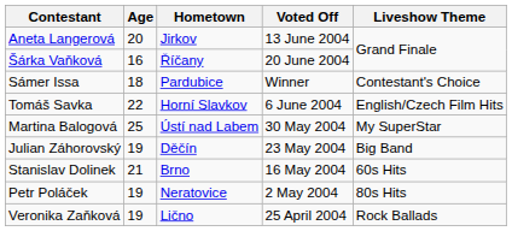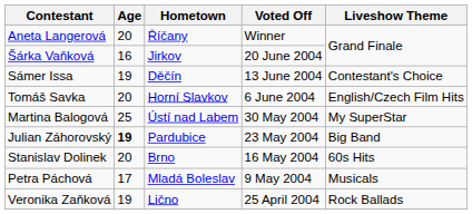Aneta Langerová | Hometown: Jirkov -> Říčany
Aneta Langerová | Voted Off: 13 June 2004 -> Winner
Šárka Vaňková | Hometown: Říčany -> Jirkov
Sámer Issa | Age: 18 -> 19
Sámer Issa | Hometown: Pardubice -> Děčín
Sámer Issa | Voted Off: Winner -> 13 June 2004
Tomáš Savka | Age: 22 -> 20
Julian Záhorovský | Age: normal -> bold
Julian Záhorovský | Hometown: Děčín -> Pardubice
Stanislav Dolinek | Age: 21 -> 20
+ row: Petra Páchová | 17 | Mladá Boleslav | 9 May 2004 | Musicals
- row: Petr Poláček | 19 | Neratovice | 2 May 2004 | 80s Hits
